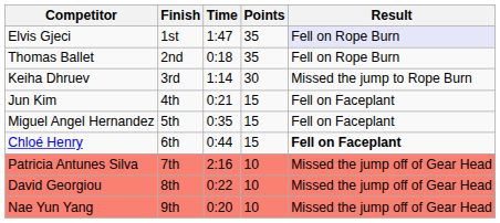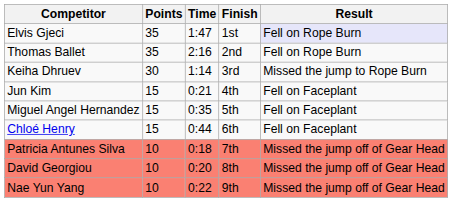columns swapped: Points <-> Finish
Thomas Ballet | Time: 0:18 -> 2:16
Chloé Henry | Result: bold -> normal
Patricia Antunes Silva | Time: 2:16 -> 0:18
David Georgiou | Time: 0:22 -> 0:20
Nae Yun Yang | Time: 0:20 -> 0:22
